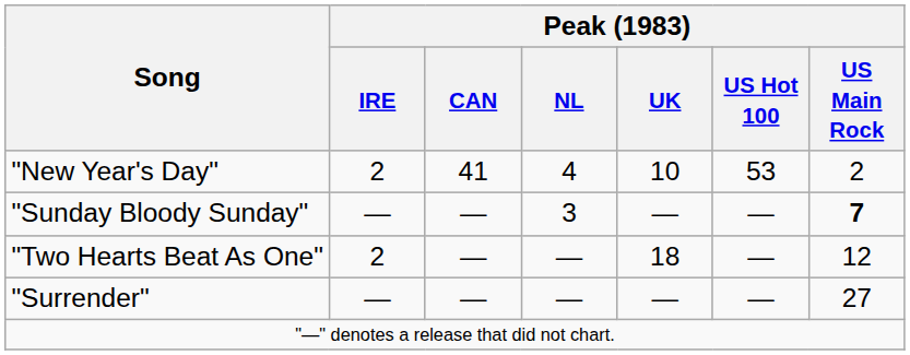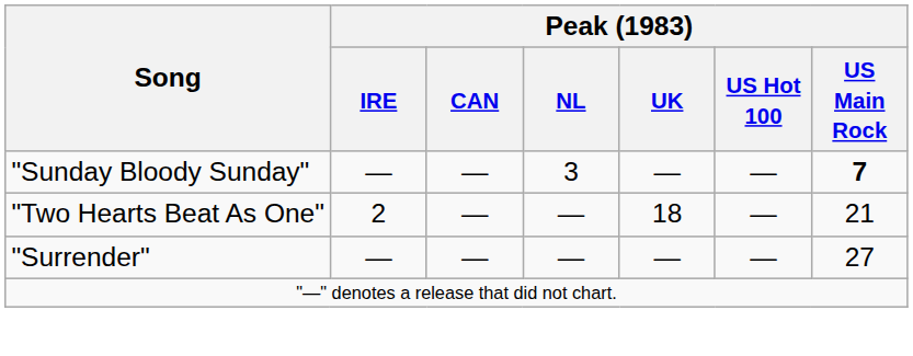- row: "New Year's Day" | 2 | 41 | 4 | 10 | 53 | 2
"Two Hearts Beat As One" | Peak (1983) / US Main Rock: 12 -> 21
